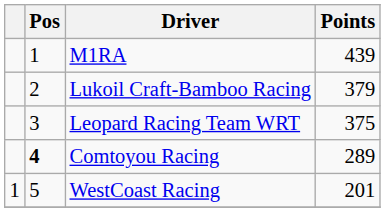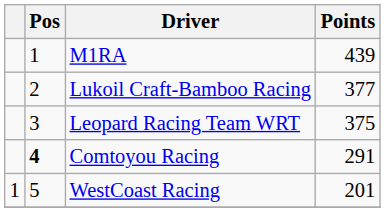Lukoil Craft-Bamboo Racing | Points: 379 -> 377
Comtoyou Racing | Points: 289 -> 291
